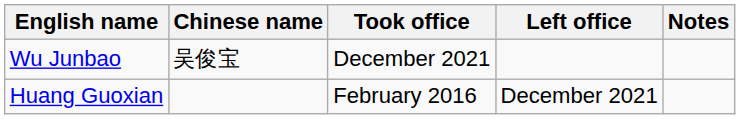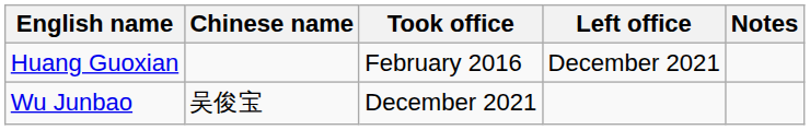rows swapped: Huang Guoxian <-> Wu Junbao
